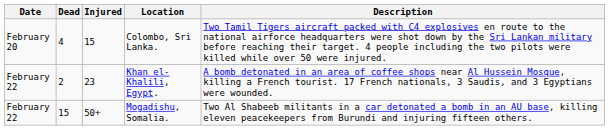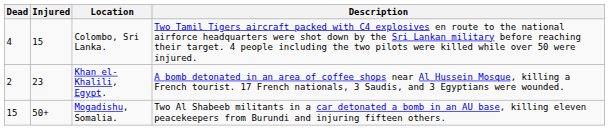- column: Date | February 20 | February 22 | February 22
